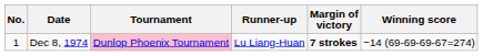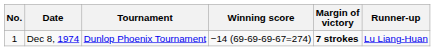columns swapped: Winning score <-> Runner-up
Dec 8, 1974 | Tournament: pink background -> no background
